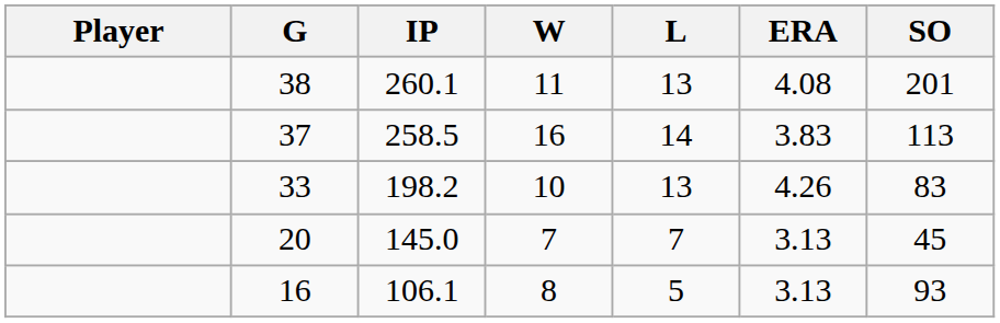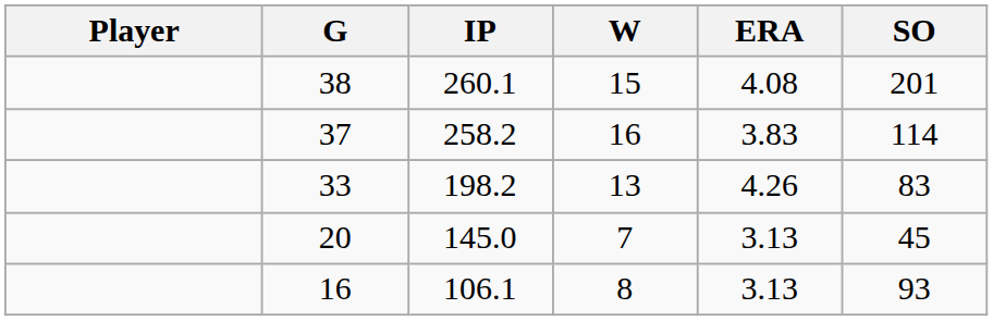- column: L | 13 | 14 | 13 | 7 | 5
38 | W: 11 -> 15
37 | IP: 258.5 -> 258.2
37 | SO: 113 -> 114
33 | W: 10 -> 13
